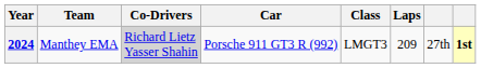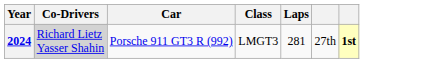- column: Team | Manthey EMA
2024 | Laps: 209 -> 281
